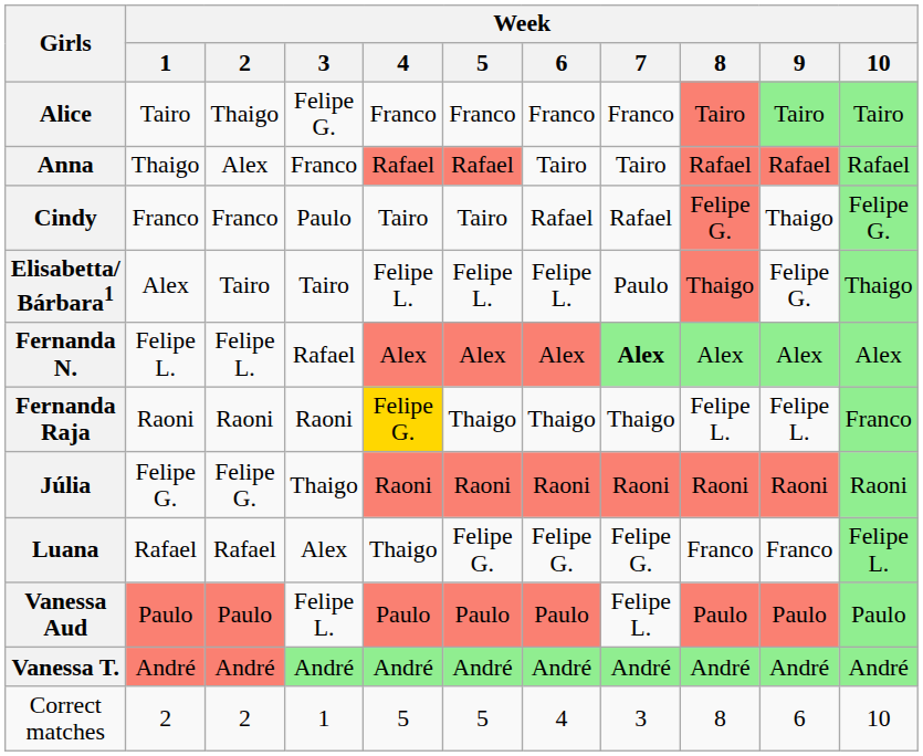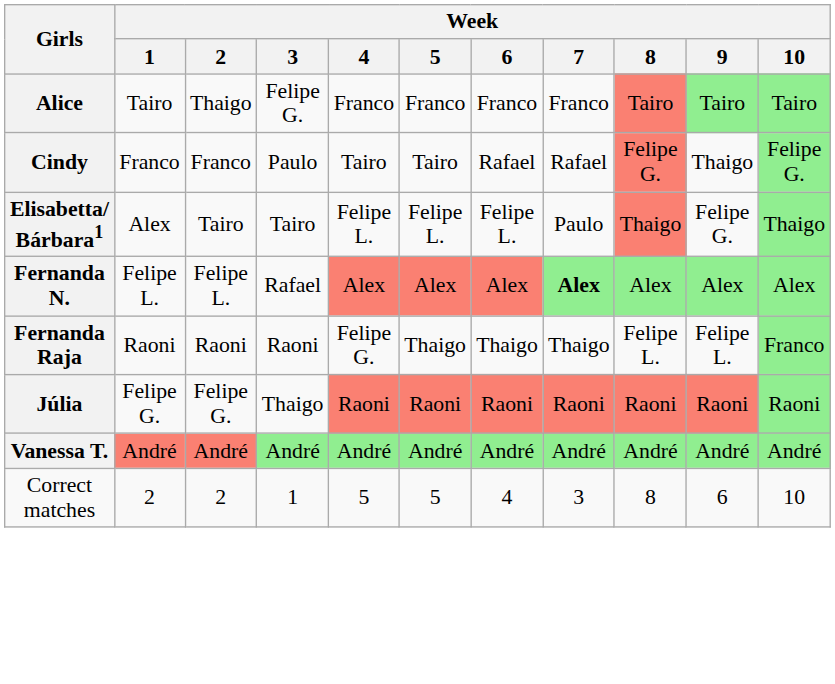- row: Anna | Thaigo | Alex | Franco | Rafael | Rafael | Tairo | Tairo | Rafael | Rafael | Rafael
Fernanda Raja | Week / 4: gold background -> no background
- row: Luana | Rafael | Rafael | Alex | Thaigo | Felipe G. | Felipe G. | Felipe G. | Franco | Franco | Felipe L.
- row: Vanessa Aud | Paulo | Paulo | Felipe L. | Paulo | Paulo | Paulo | Felipe L. | Paulo | Paulo | Paulo
